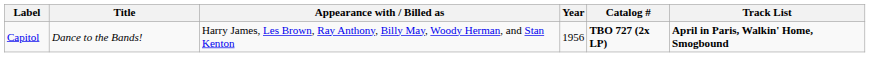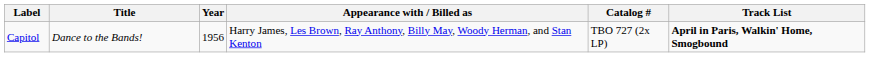columns swapped: Year <-> Appearance with / Billed as
Capitol | Catalog #: bold -> normal
